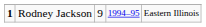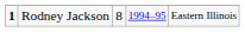Rodney Jackson | column 3: 9 -> 8
